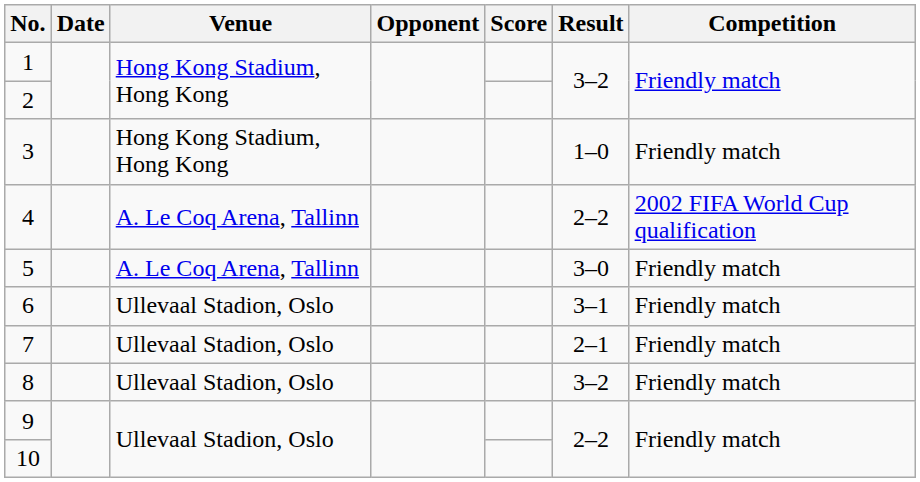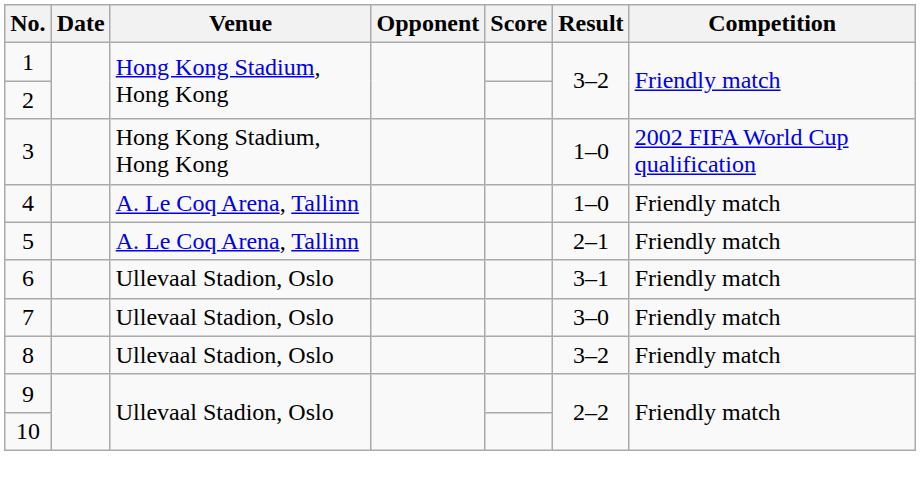3 | Competition: Friendly match -> 2002 FIFA World Cup qualification
4 | Result: 2–2 -> 1–0
4 | Competition: 2002 FIFA World Cup qualification -> Friendly match
5 | Result: 3–0 -> 2–1
7 | Result: 2–1 -> 3–0
